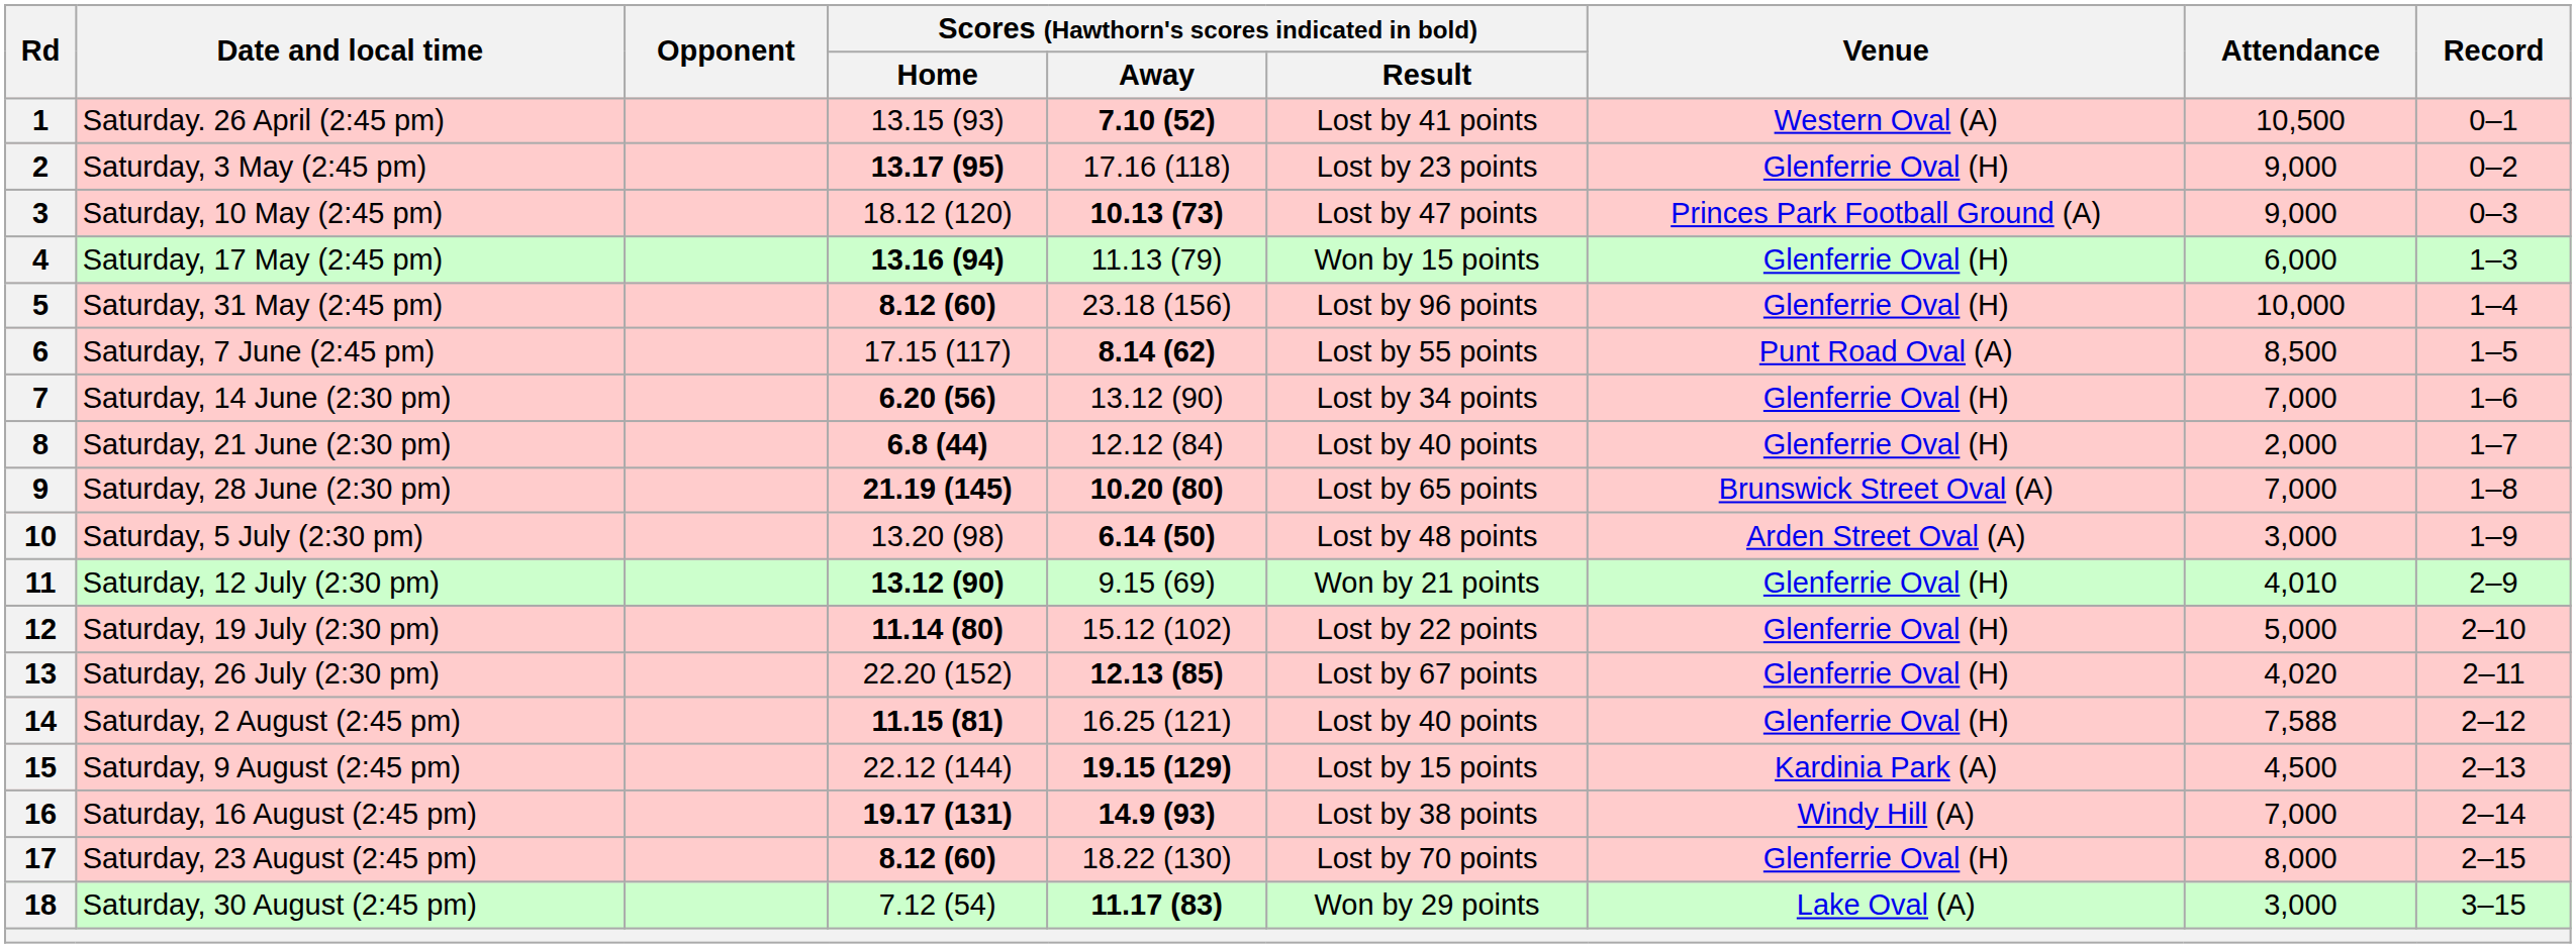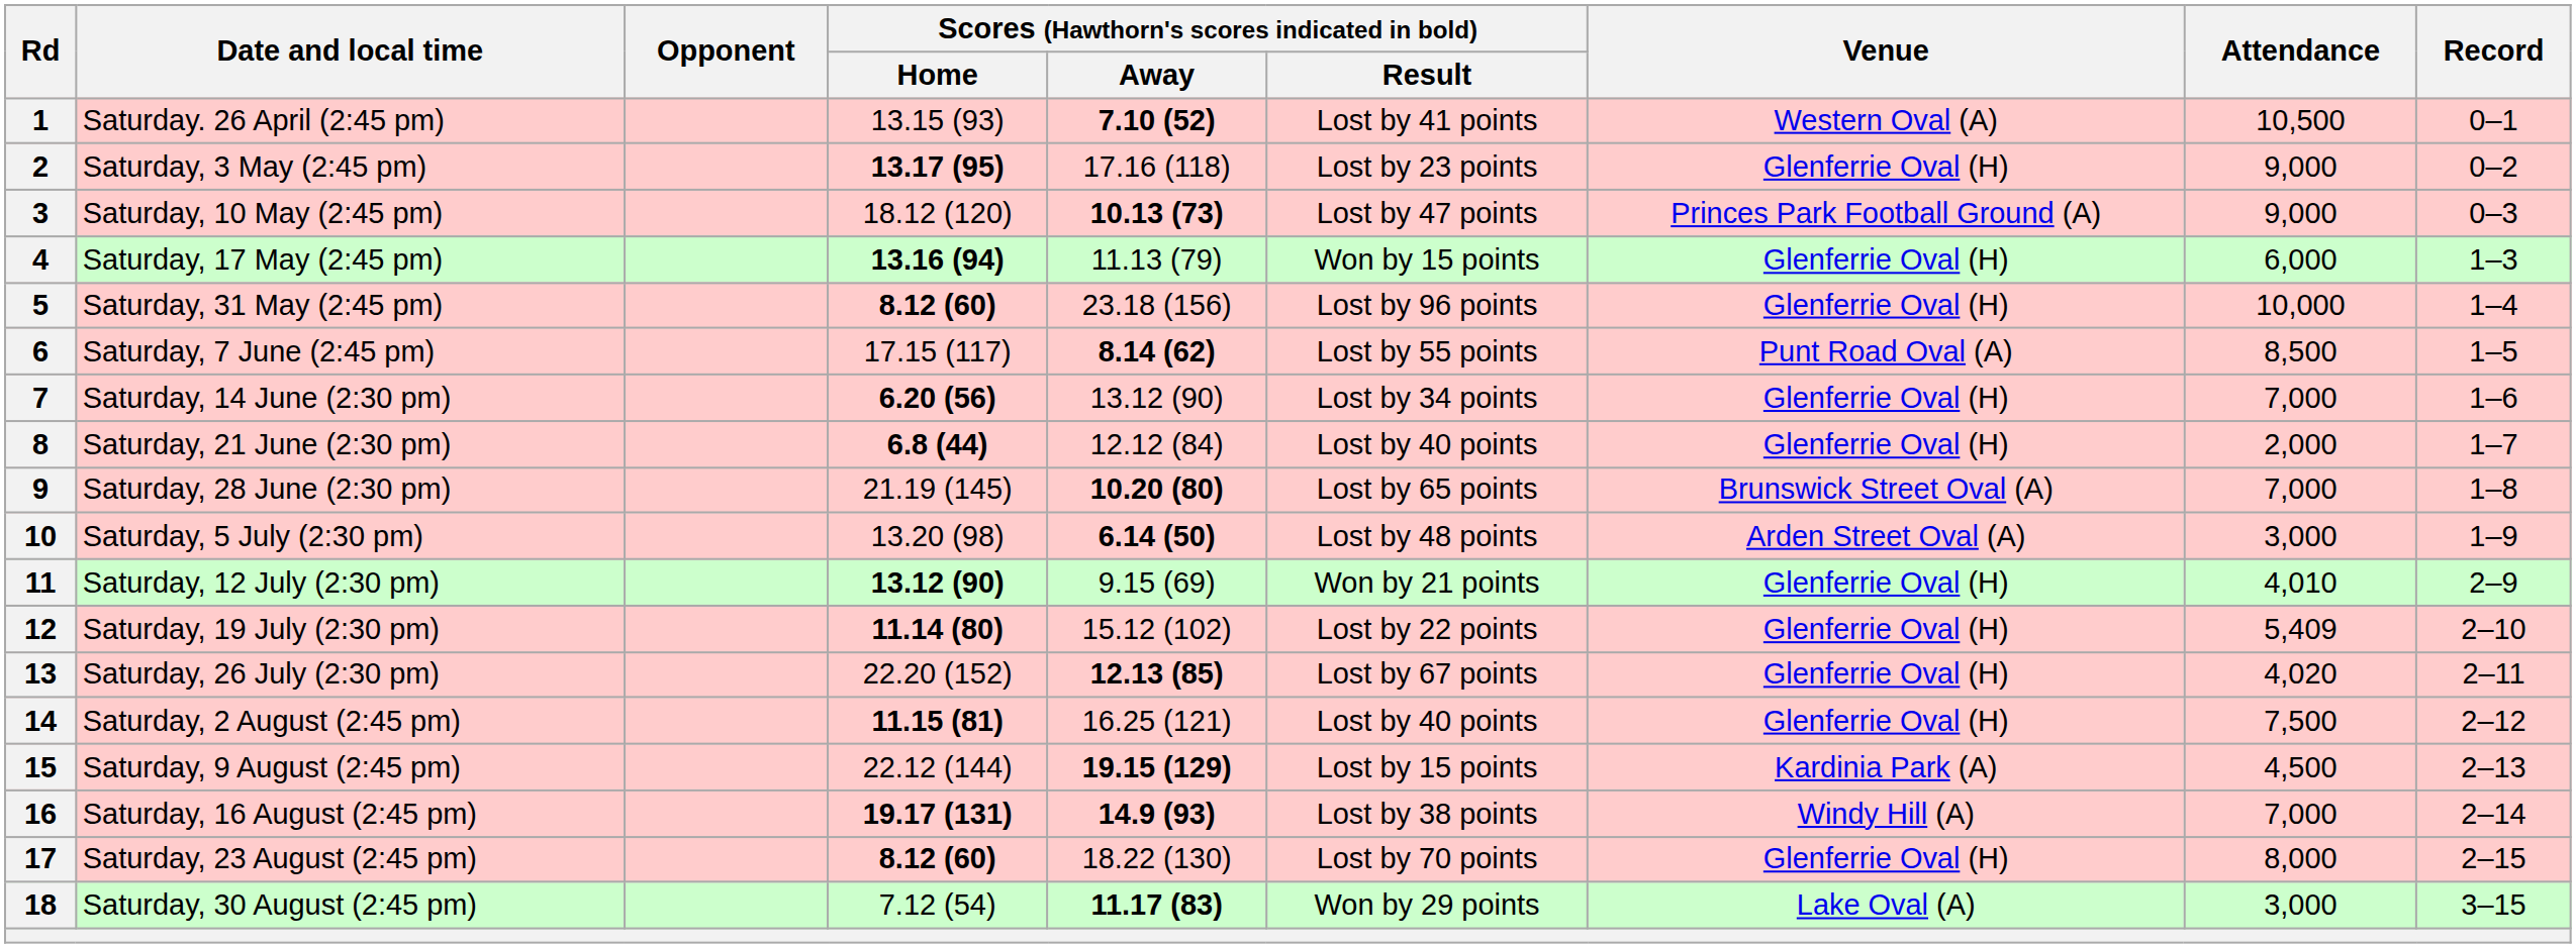9 | Scores (Hawthorn's scores indicated in bold) / Home: bold -> normal
12 | Attendance: 5,000 -> 5,409
14 | Attendance: 7,588 -> 7,500
